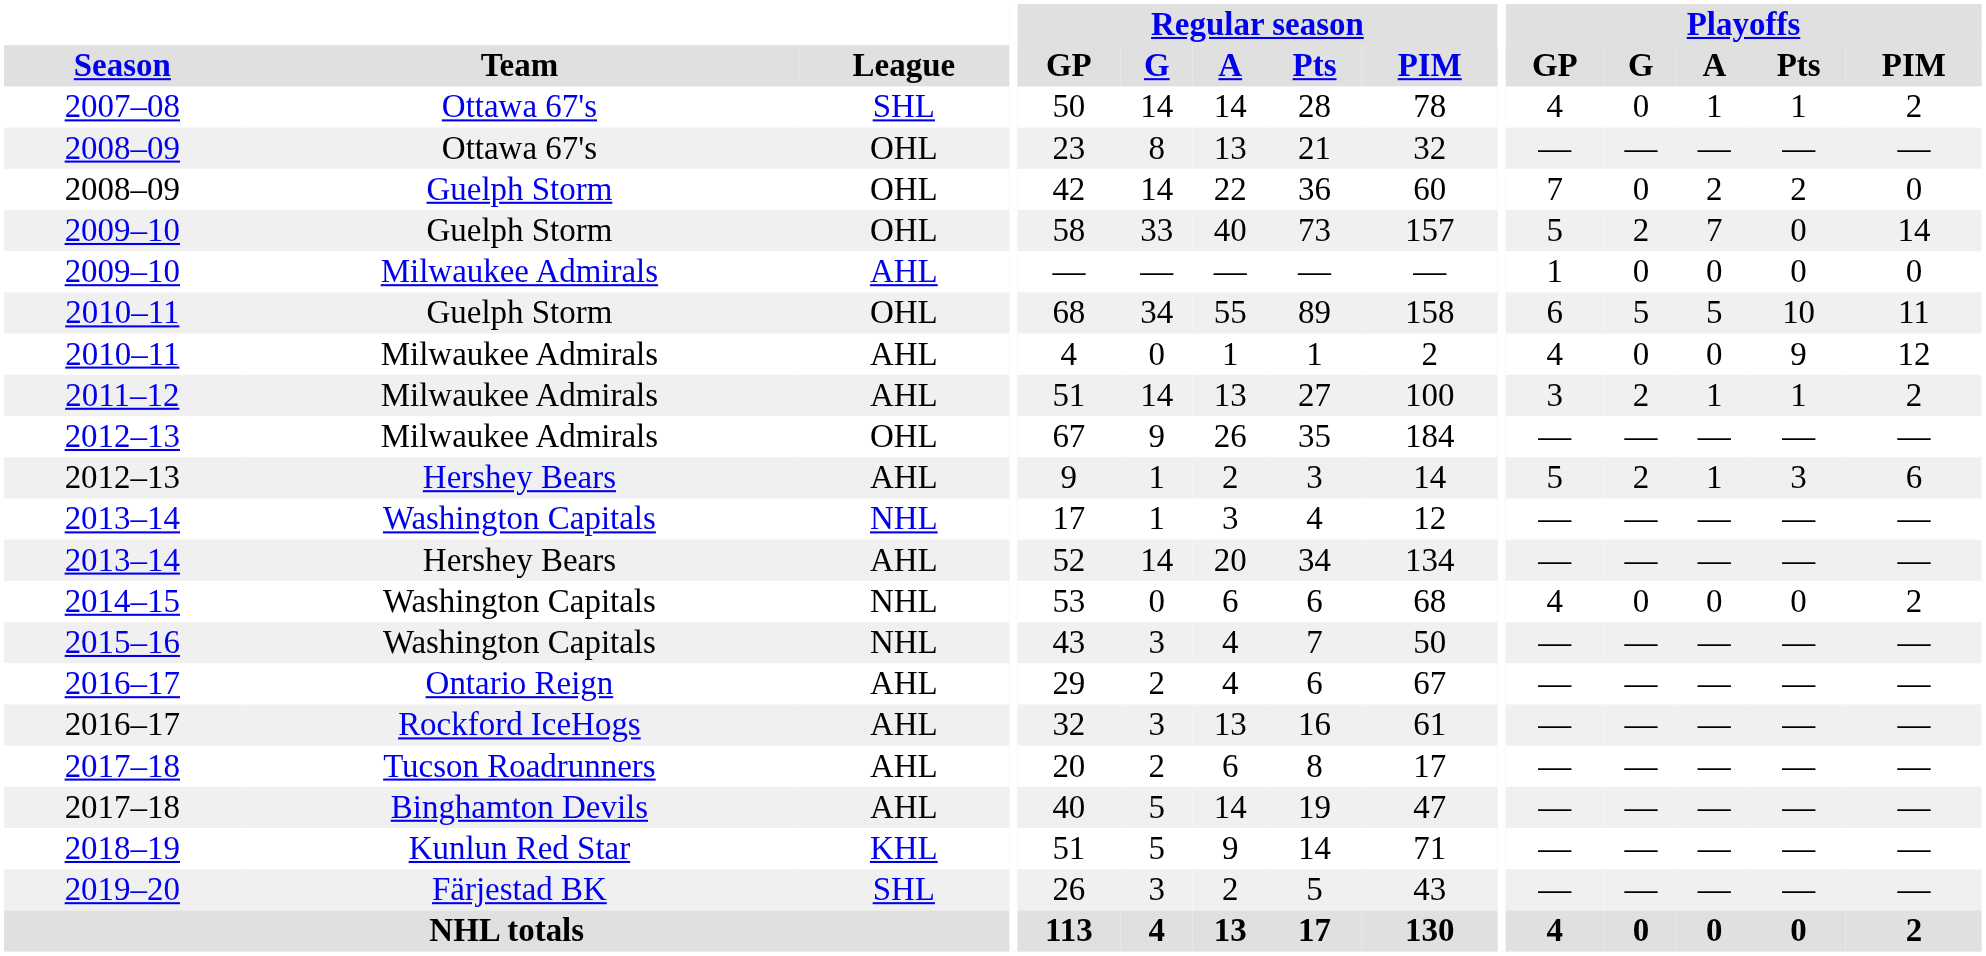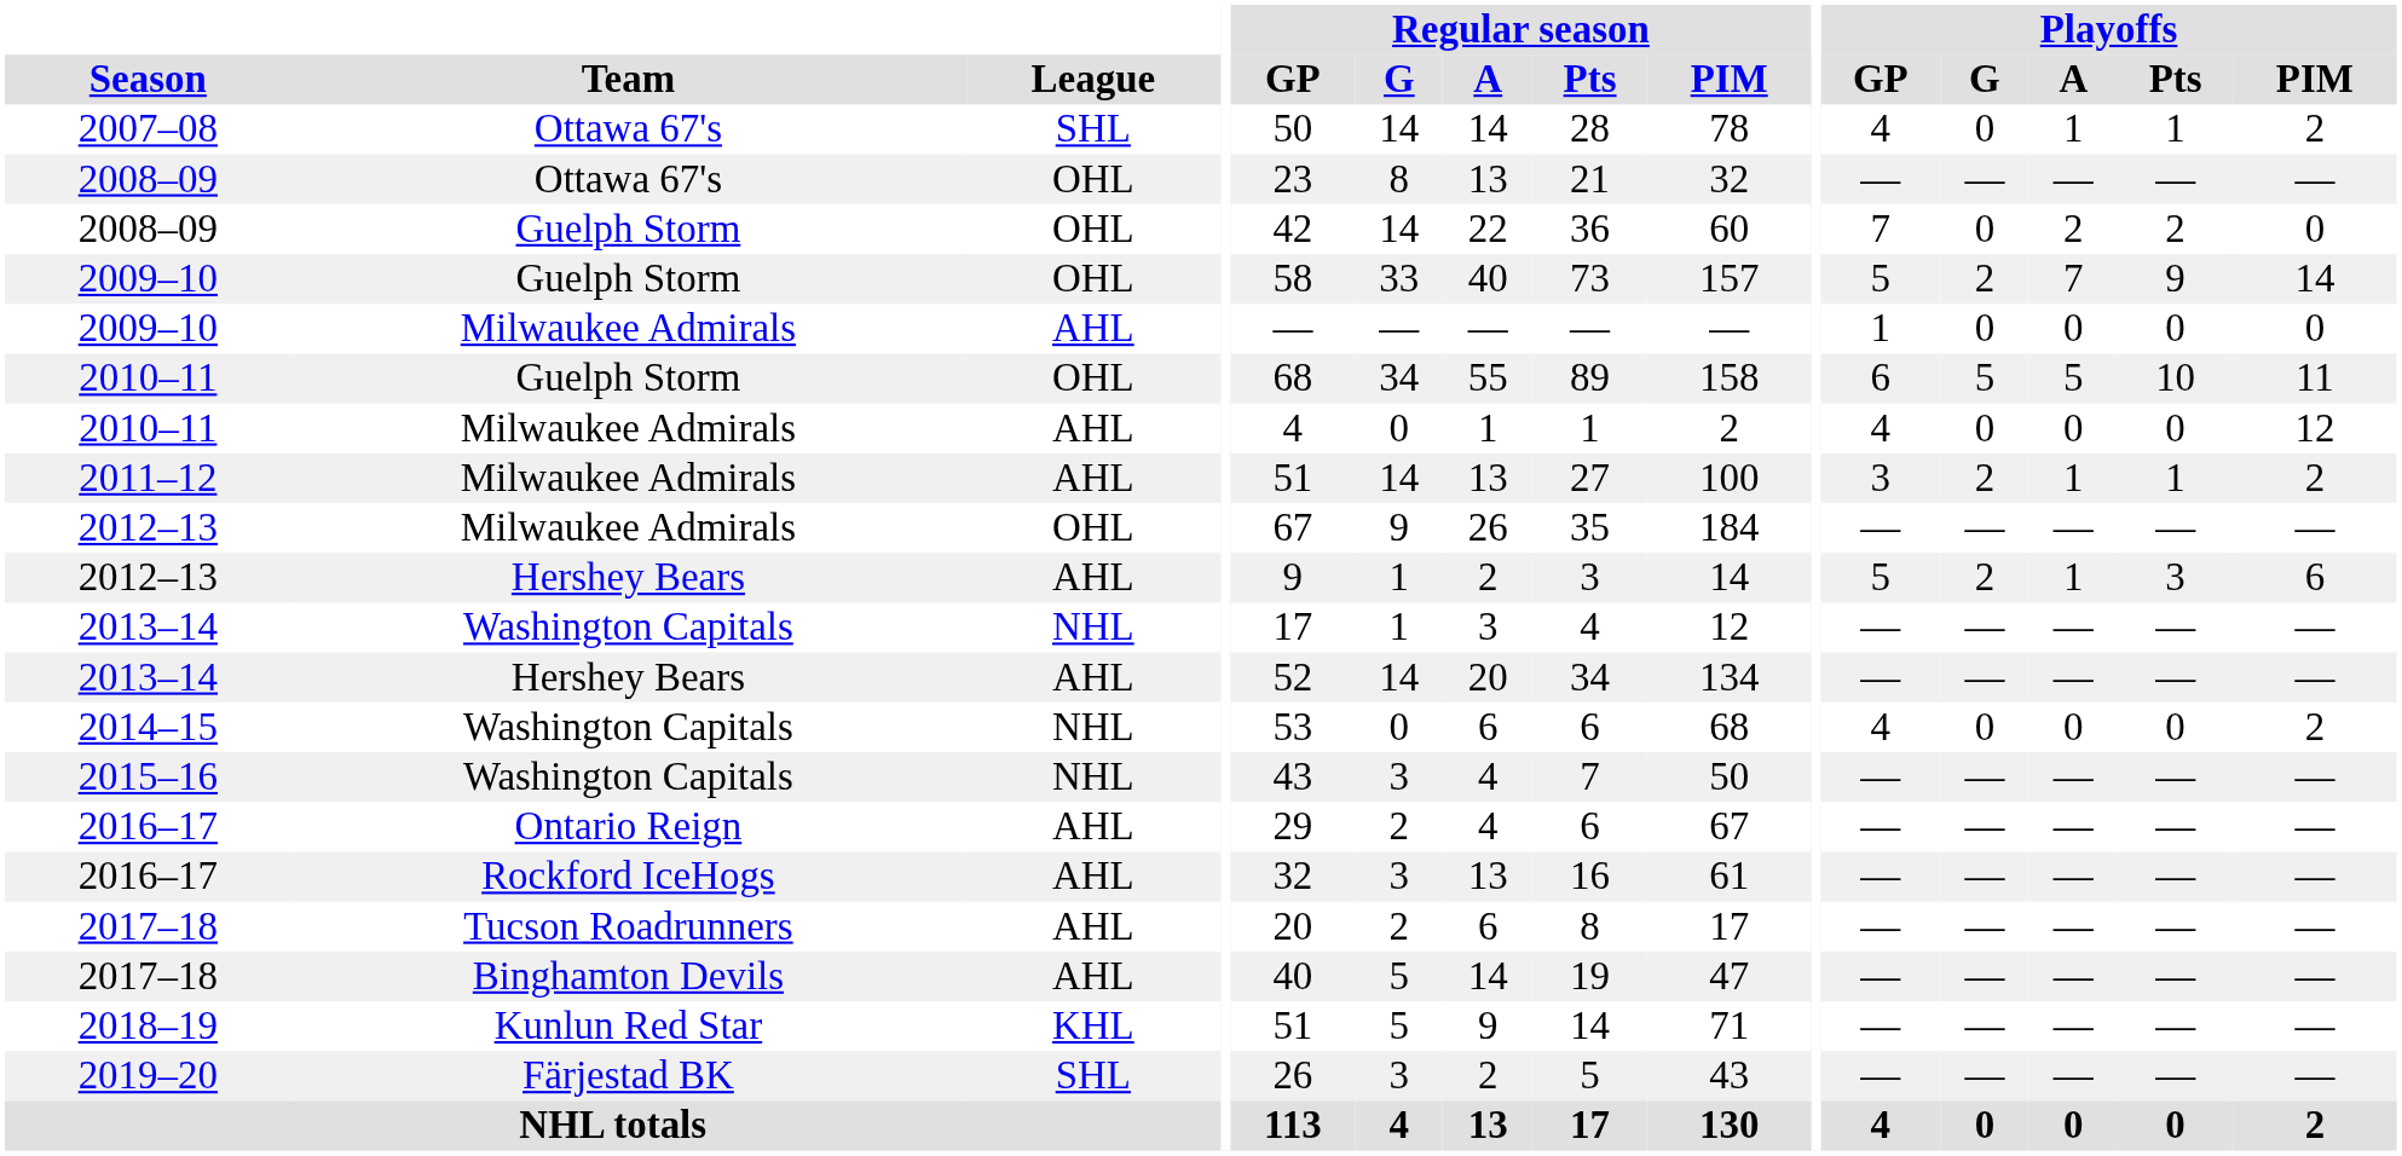2009–10 / Guelph Storm | Playoffs / Pts: 0 -> 9
2010–11 / Milwaukee Admirals | Playoffs / Pts: 9 -> 0
